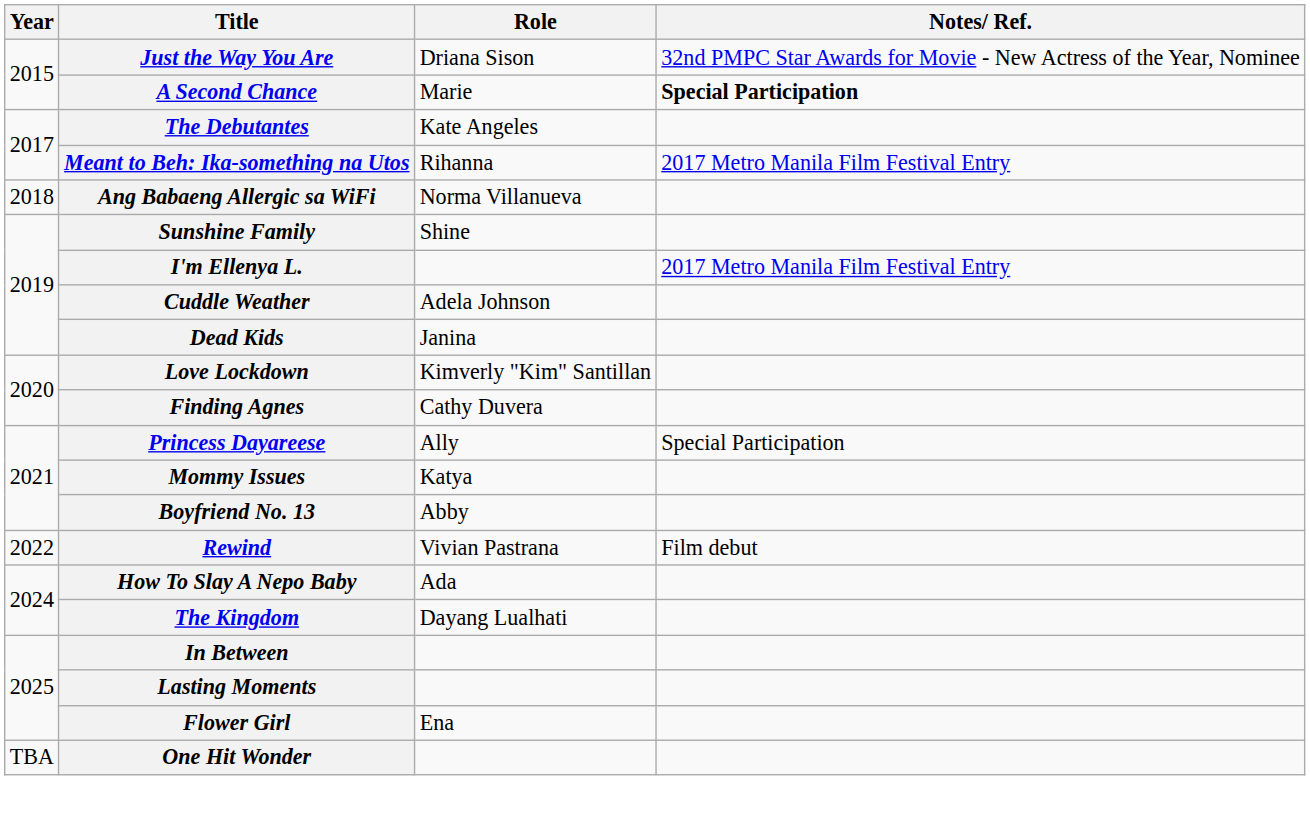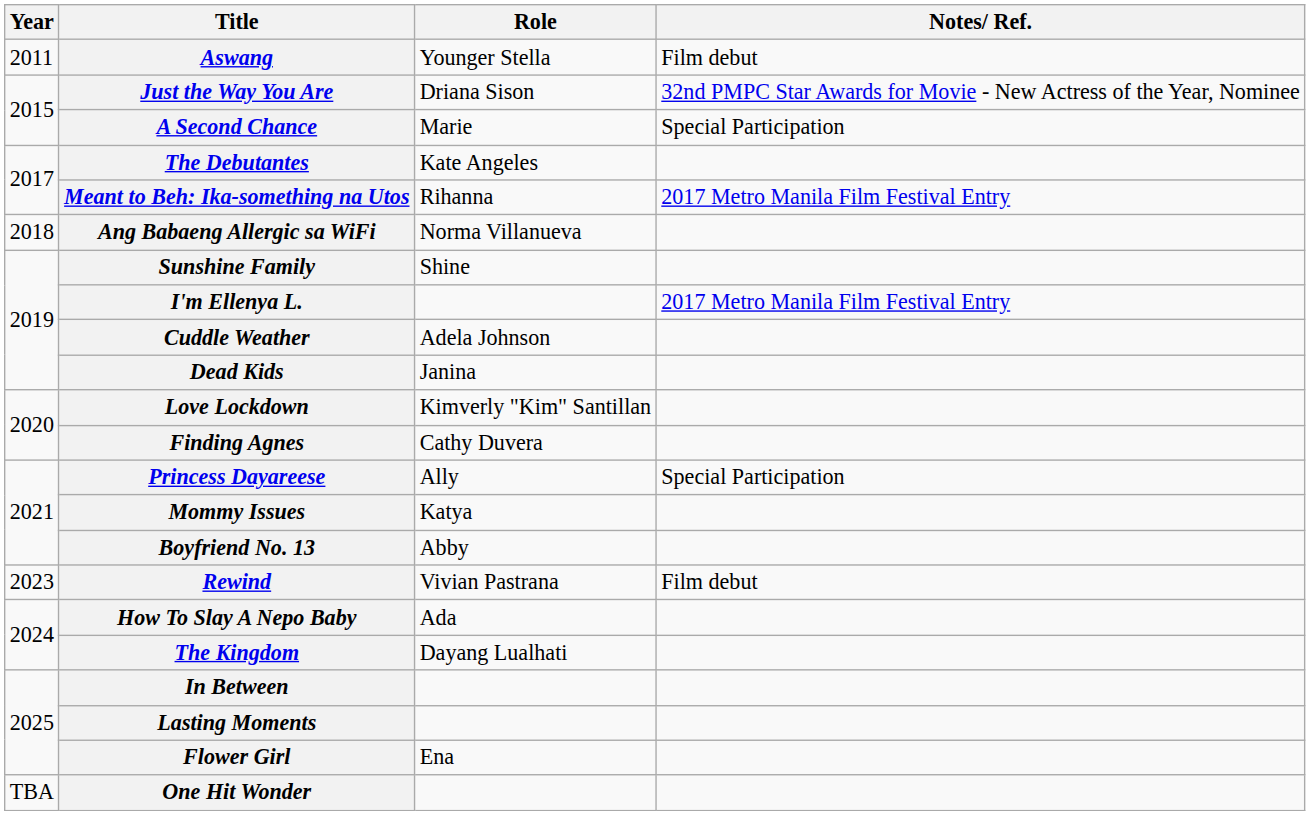+ row: 2011 | Aswang | Younger Stella | Film debut
A Second Chance | Notes/ Ref.: bold -> normal
Rewind | Year: 2022 -> 2023
